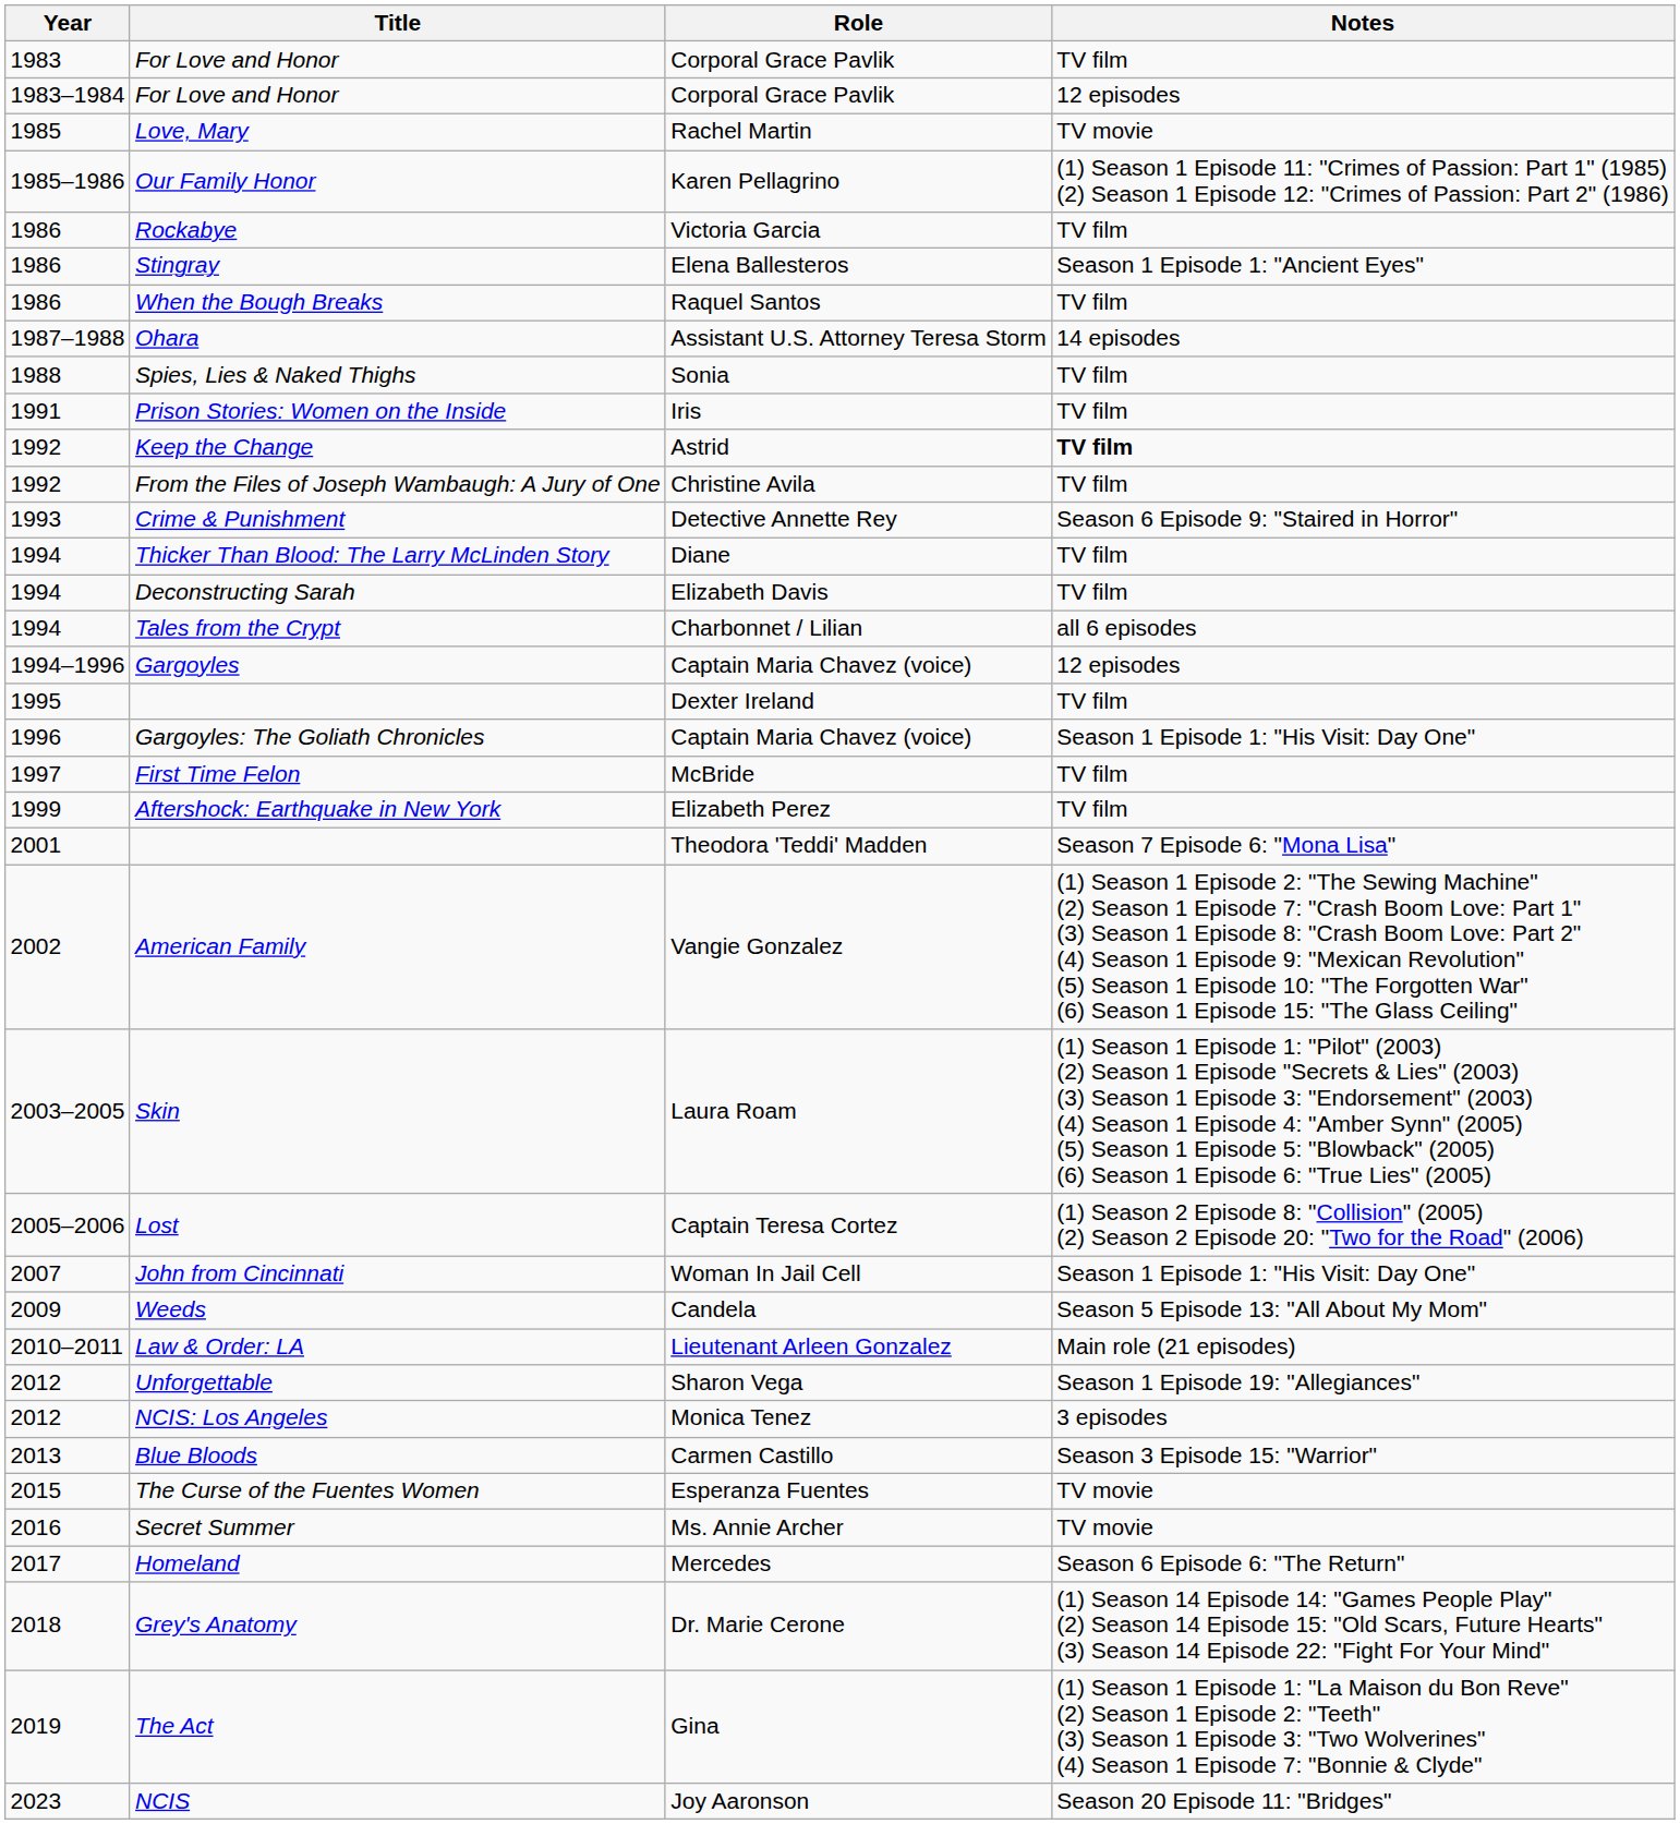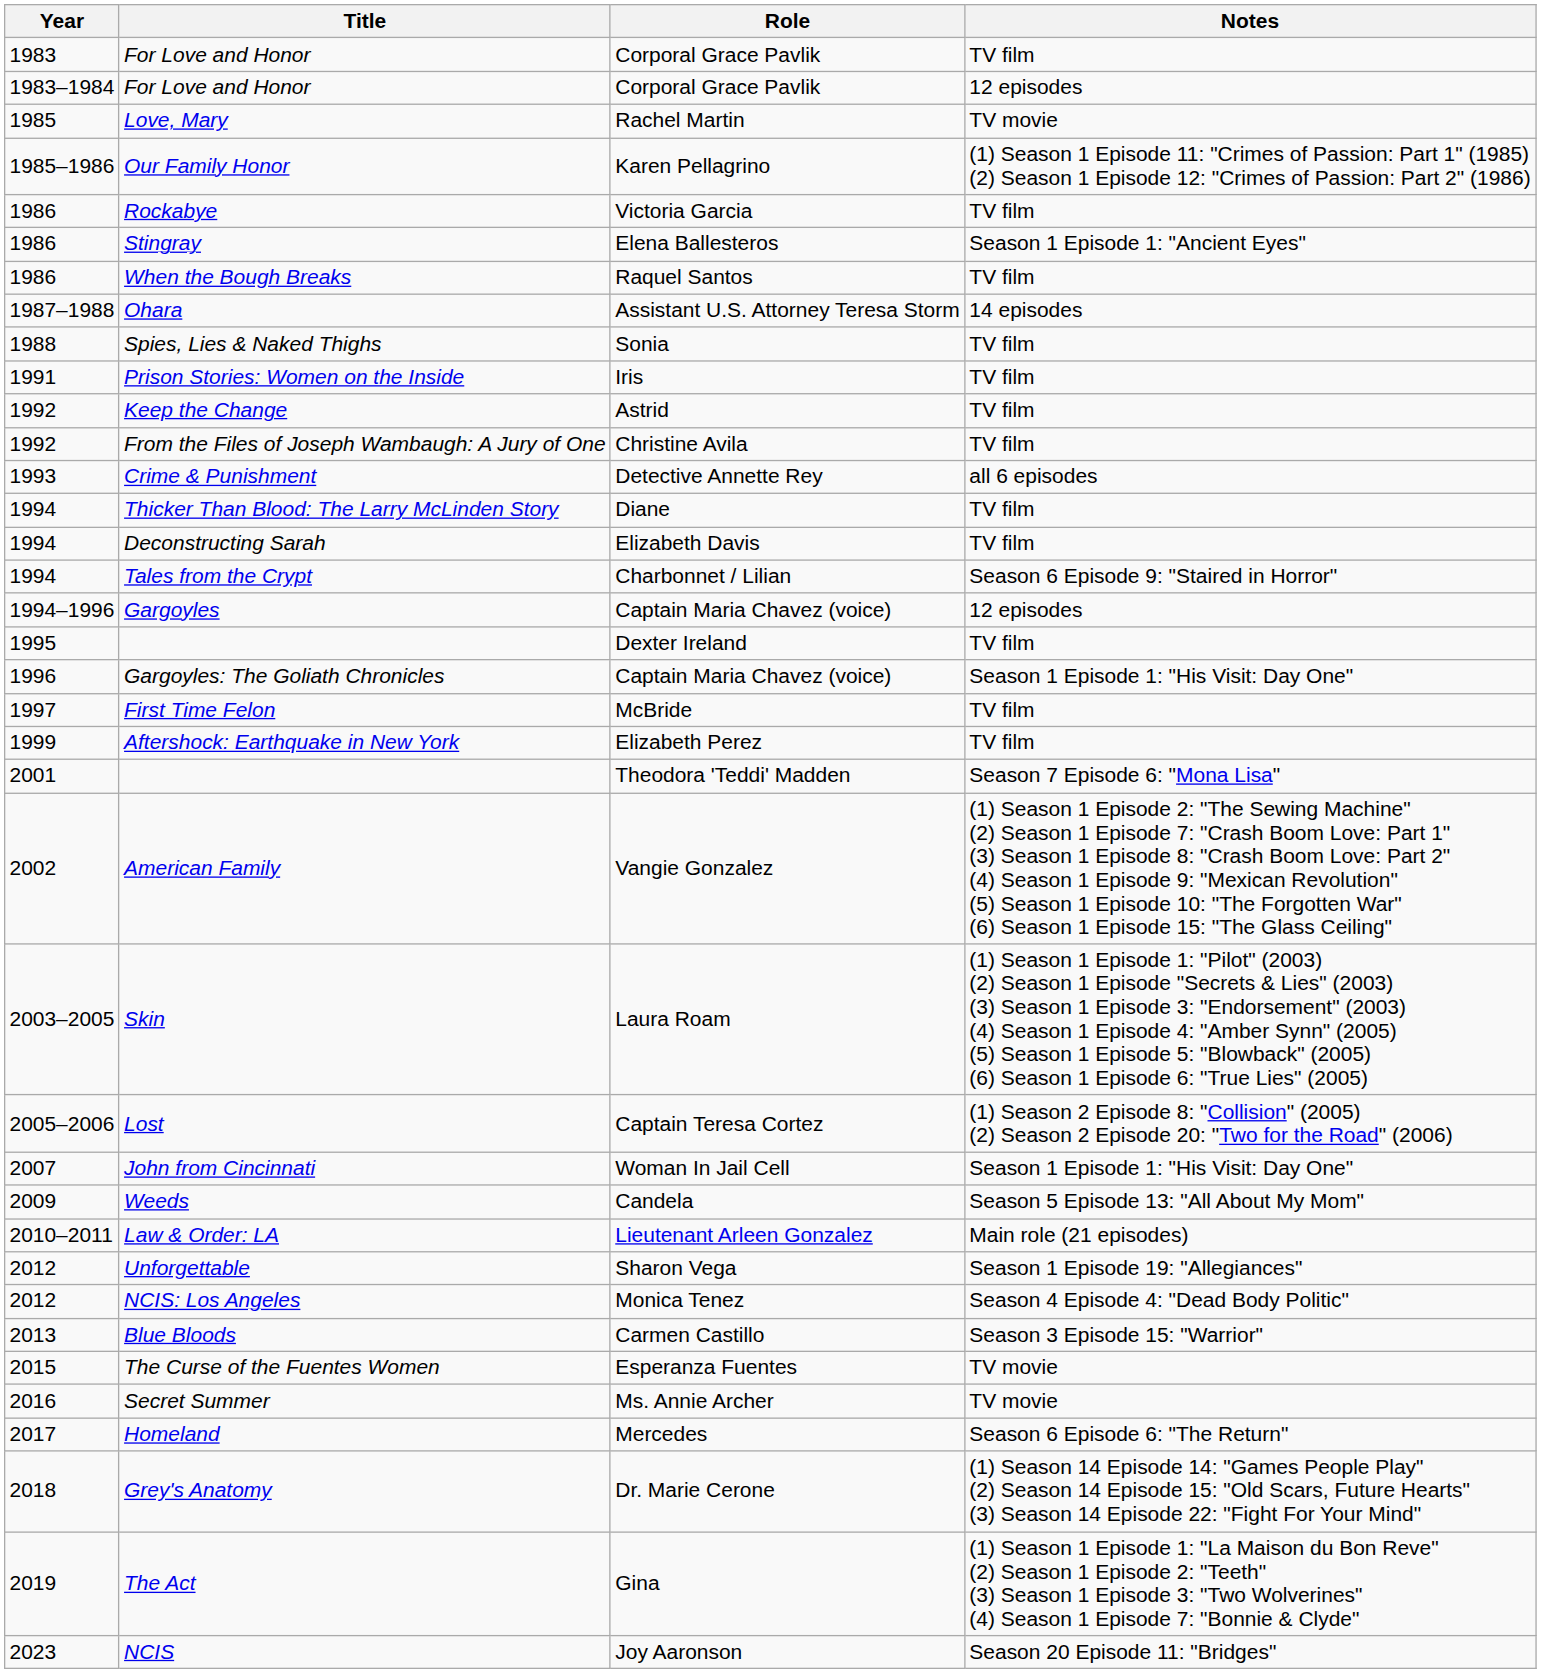Keep the Change | Notes: bold -> normal
Crime & Punishment | Notes: Season 6 Episode 9: "Staired in Horror" -> all 6 episodes
Tales from the Crypt | Notes: all 6 episodes -> Season 6 Episode 9: "Staired in Horror"
NCIS: Los Angeles | Notes: 3 episodes -> Season 4 Episode 4: "Dead Body Politic"
